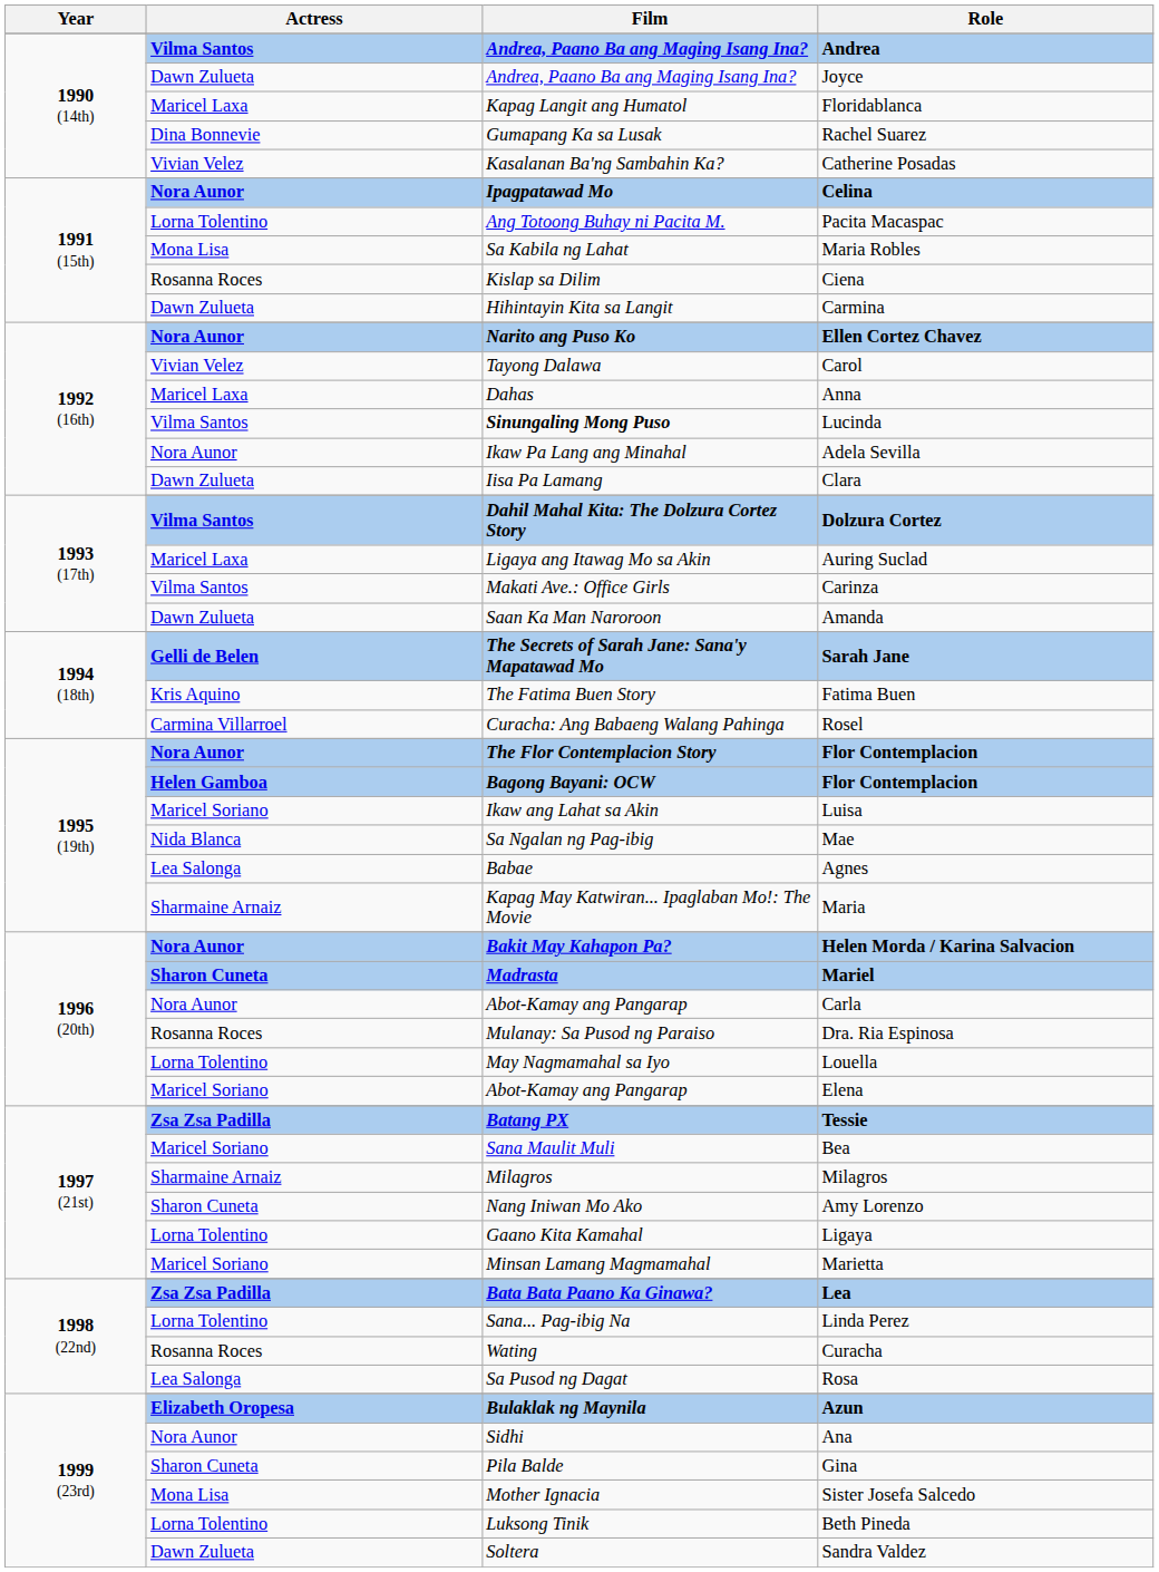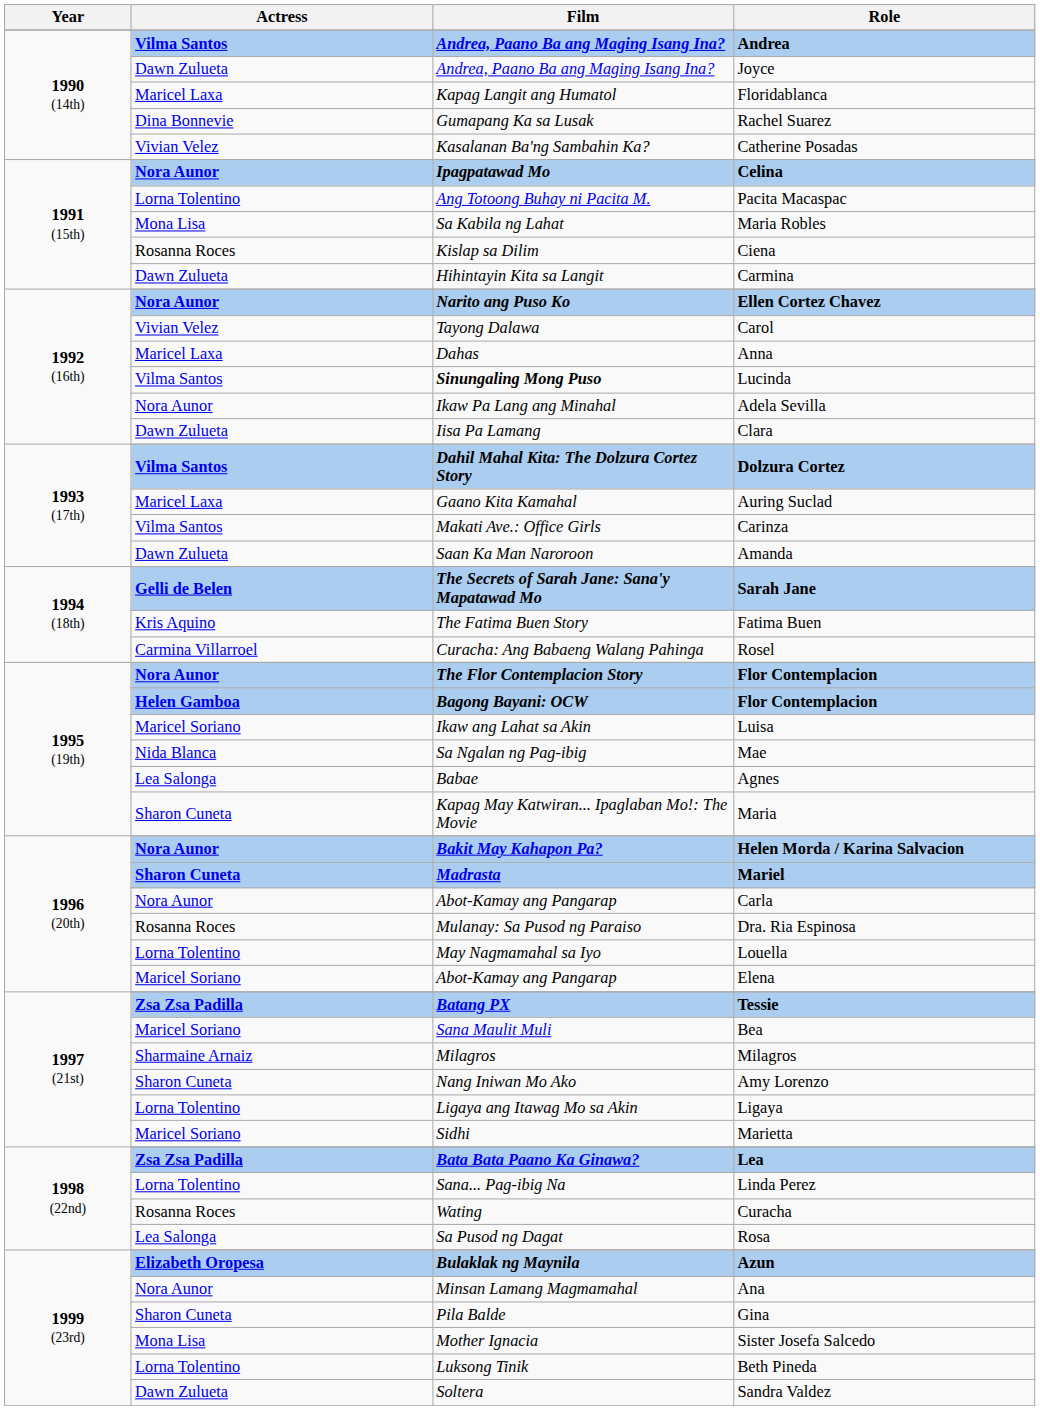Auring Suclad | Film: Ligaya ang Itawag Mo sa Akin -> Gaano Kita Kamahal
Maria | Actress: Sharmaine Arnaiz -> Sharon Cuneta
Ligaya | Film: Gaano Kita Kamahal -> Ligaya ang Itawag Mo sa Akin
Marietta | Film: Minsan Lamang Magmamahal -> Sidhi
Ana | Film: Sidhi -> Minsan Lamang Magmamahal
